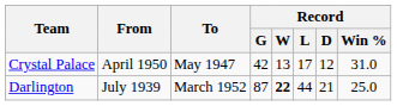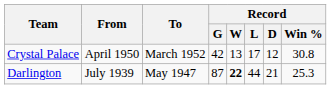Crystal Palace | To: May 1947 -> March 1952
Crystal Palace | Record / Win %: 31.0 -> 30.8
Darlington | To: March 1952 -> May 1947
Darlington | Record / Win %: 25.0 -> 25.3
